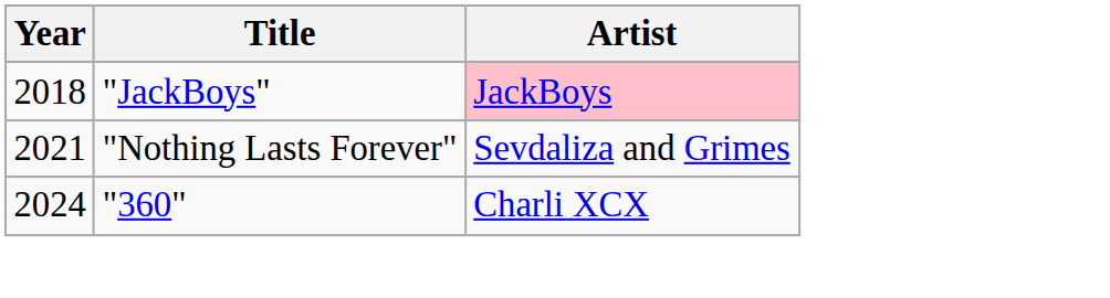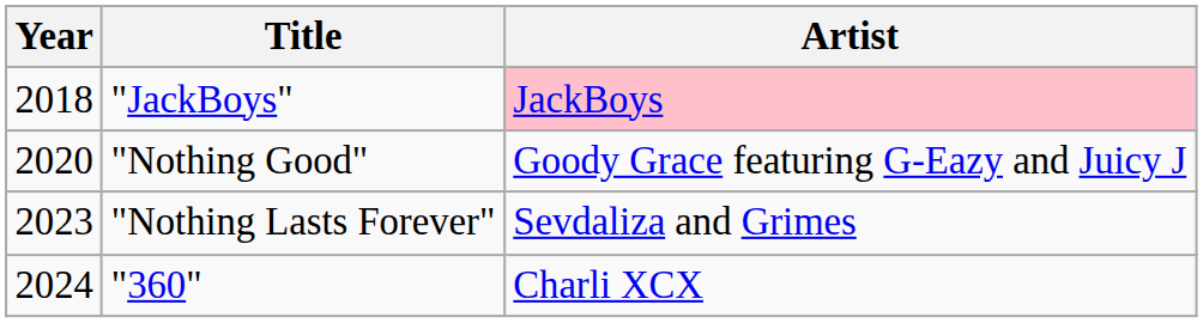+ row: 2020 | "Nothing Good" | Goody Grace featuring G-Eazy and Juicy J
"Nothing Lasts Forever" | Year: 2021 -> 2023
